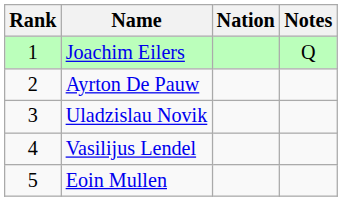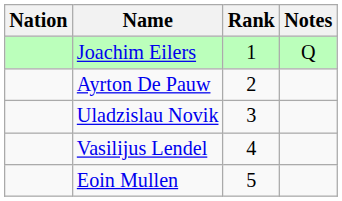columns swapped: Rank <-> Nation
